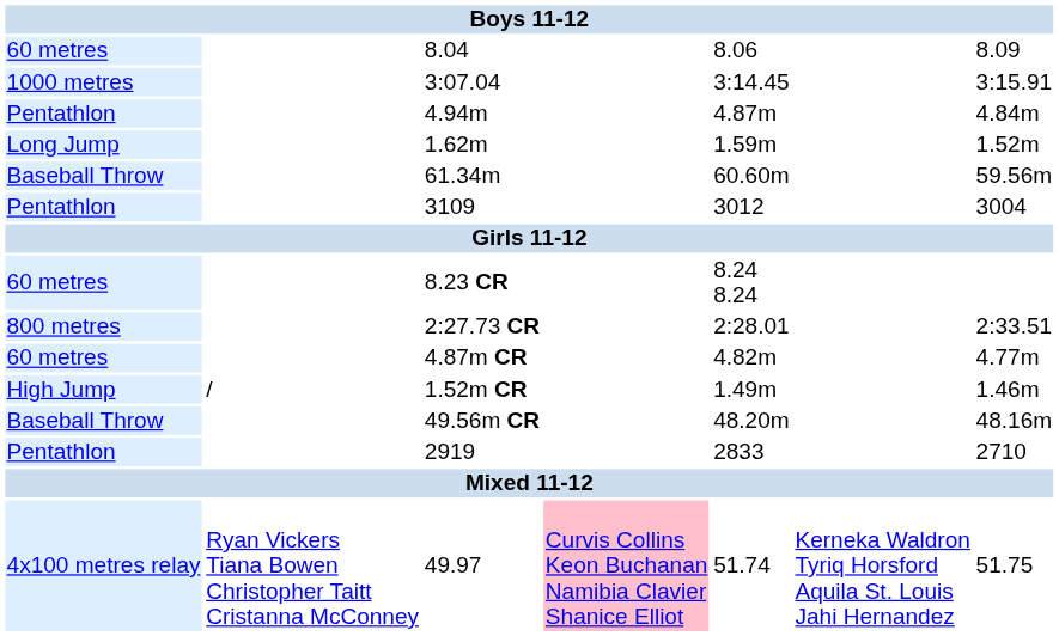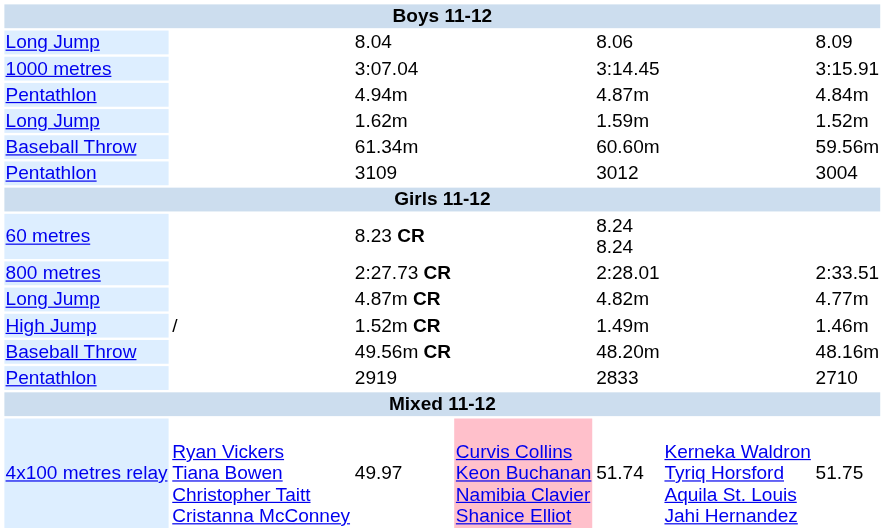8.04 | column 1: 60 metres -> Long Jump
4.87m CR | column 1: 60 metres -> Long Jump
